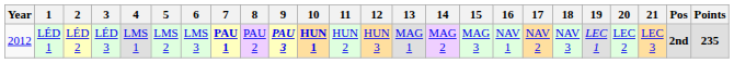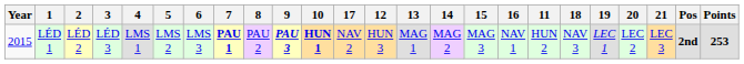columns swapped: 11 <-> 17
LÉD 1 | Year: 2012 -> 2015
LÉD 1 | Points: 235 -> 253
